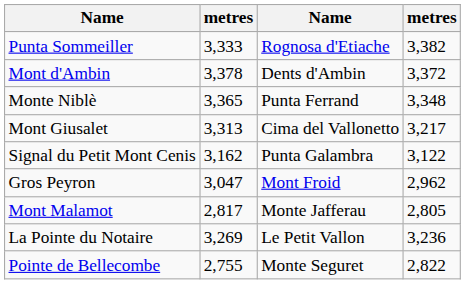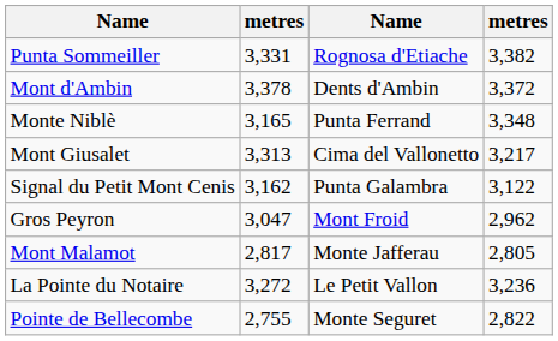Punta Sommeiller | column 2: 3,333 -> 3,331
Monte Niblè | column 2: 3,365 -> 3,165
La Pointe du Notaire | column 2: 3,269 -> 3,272
